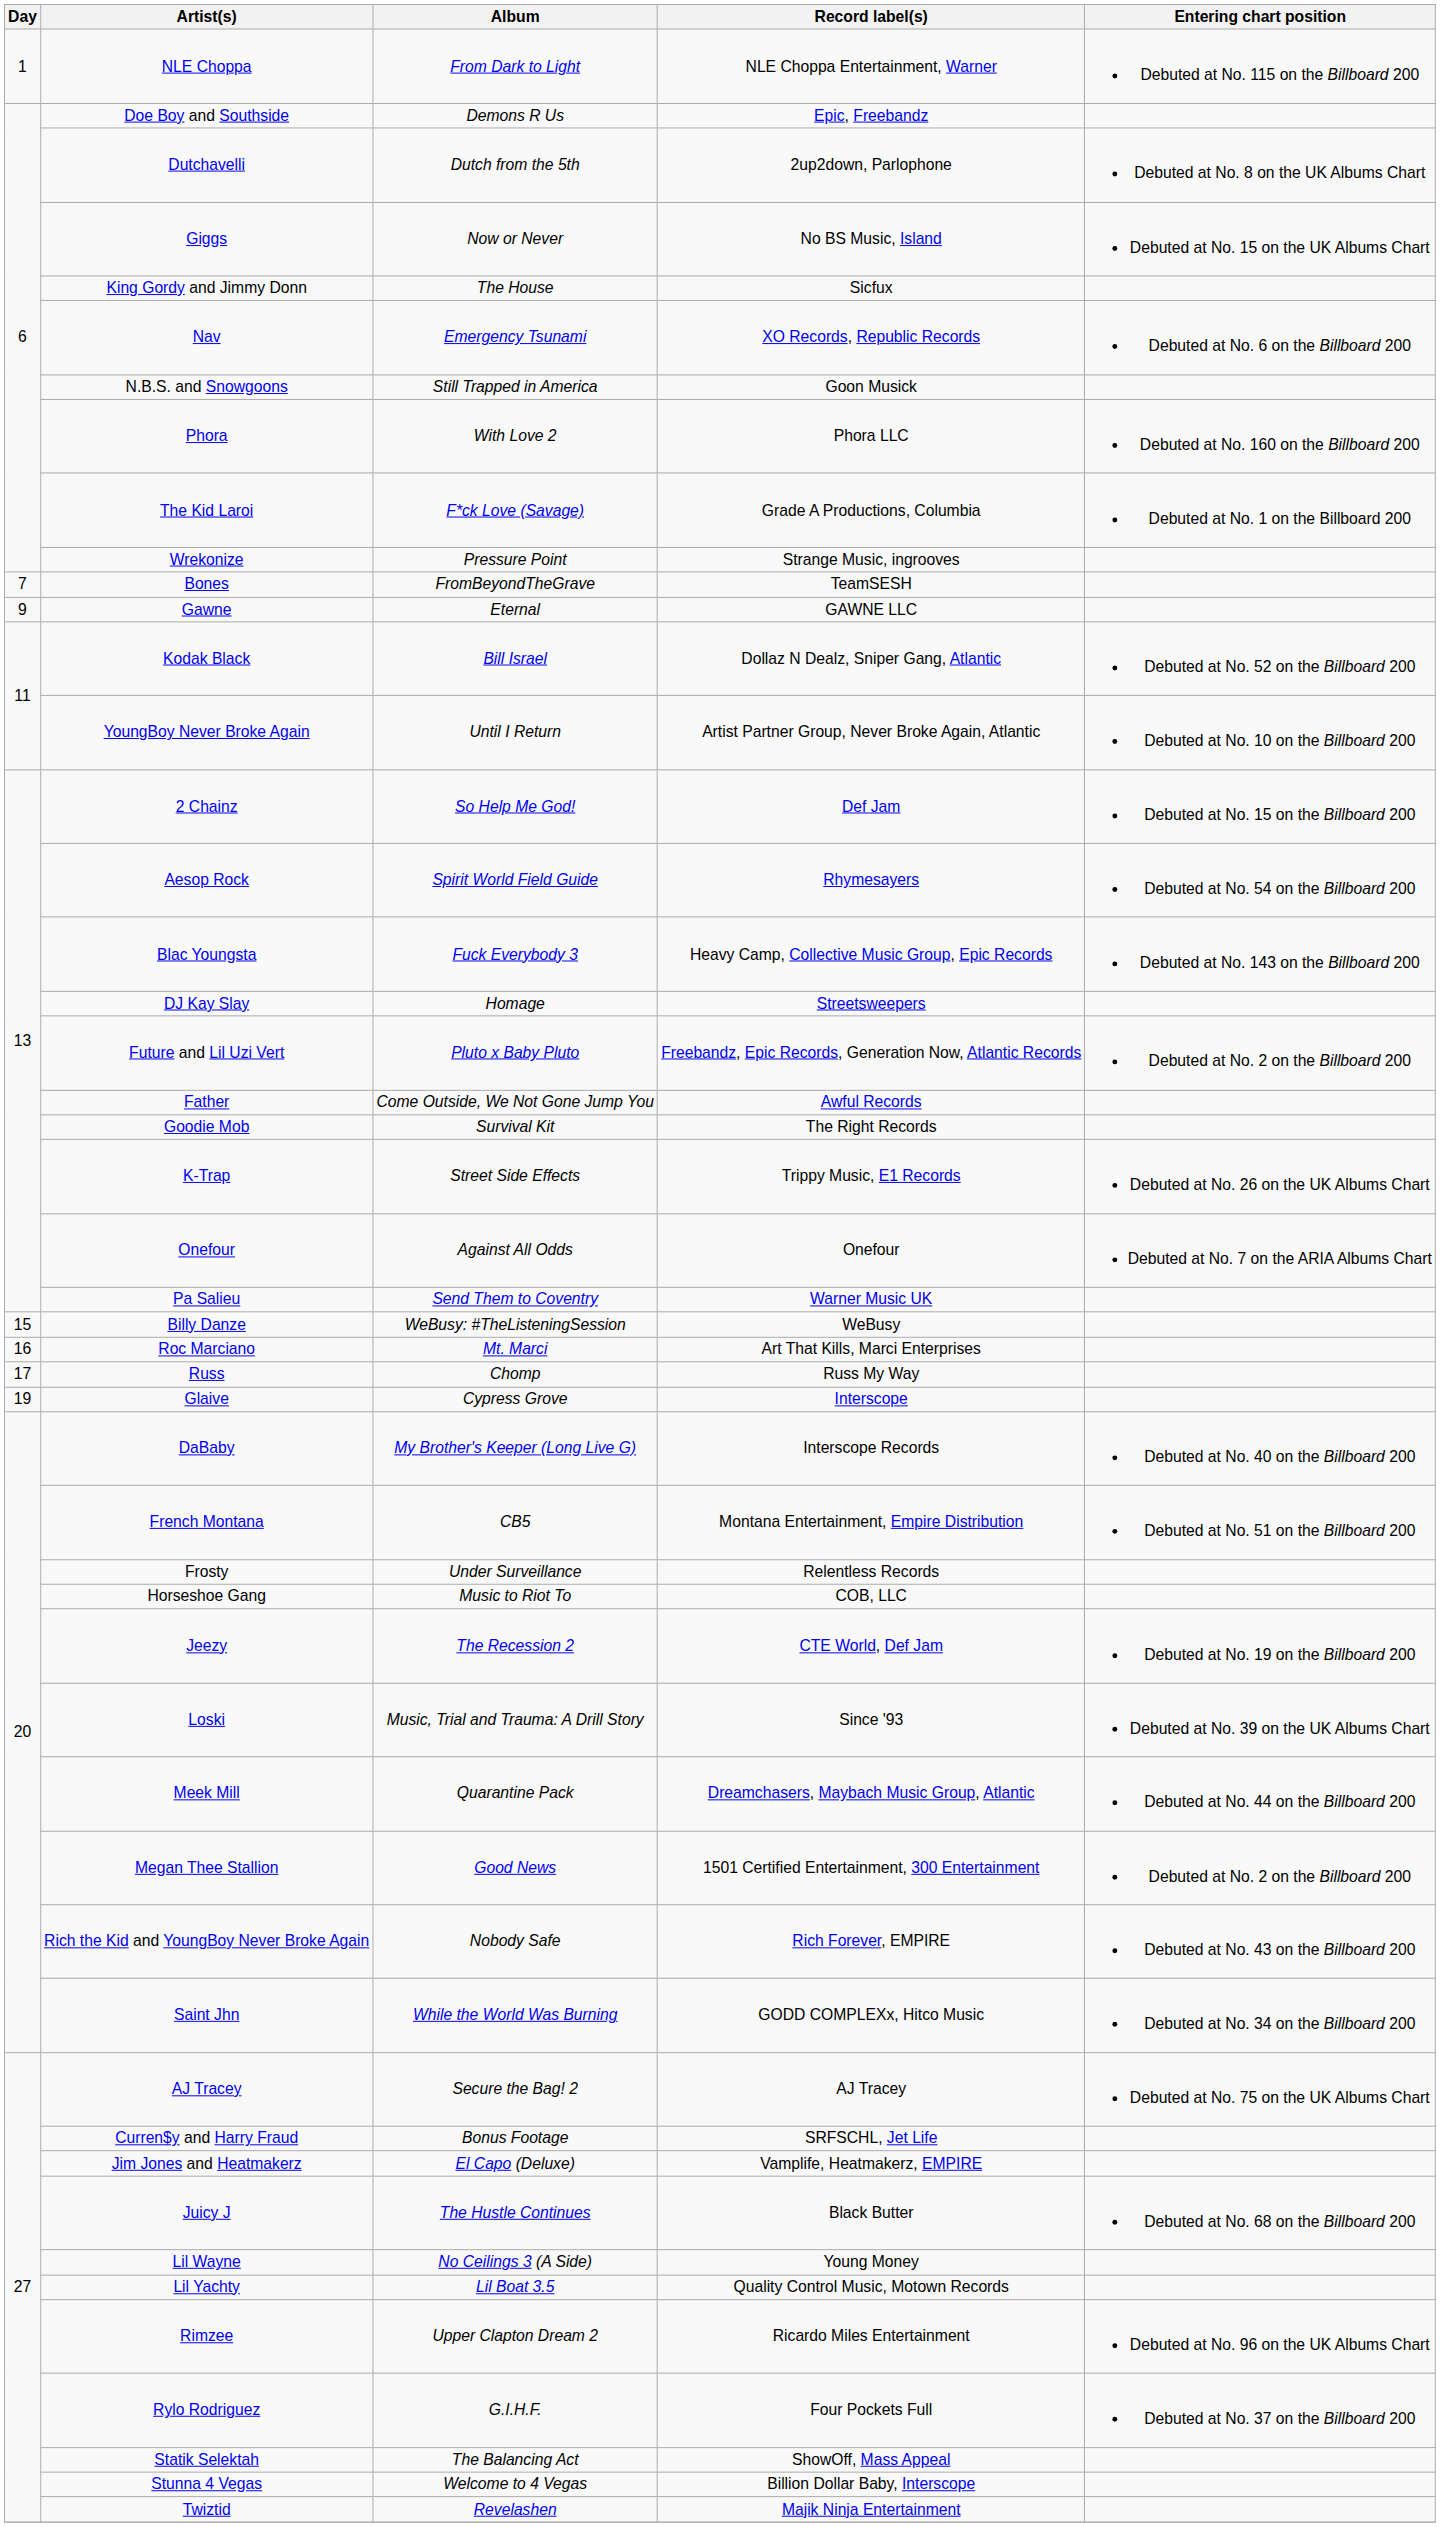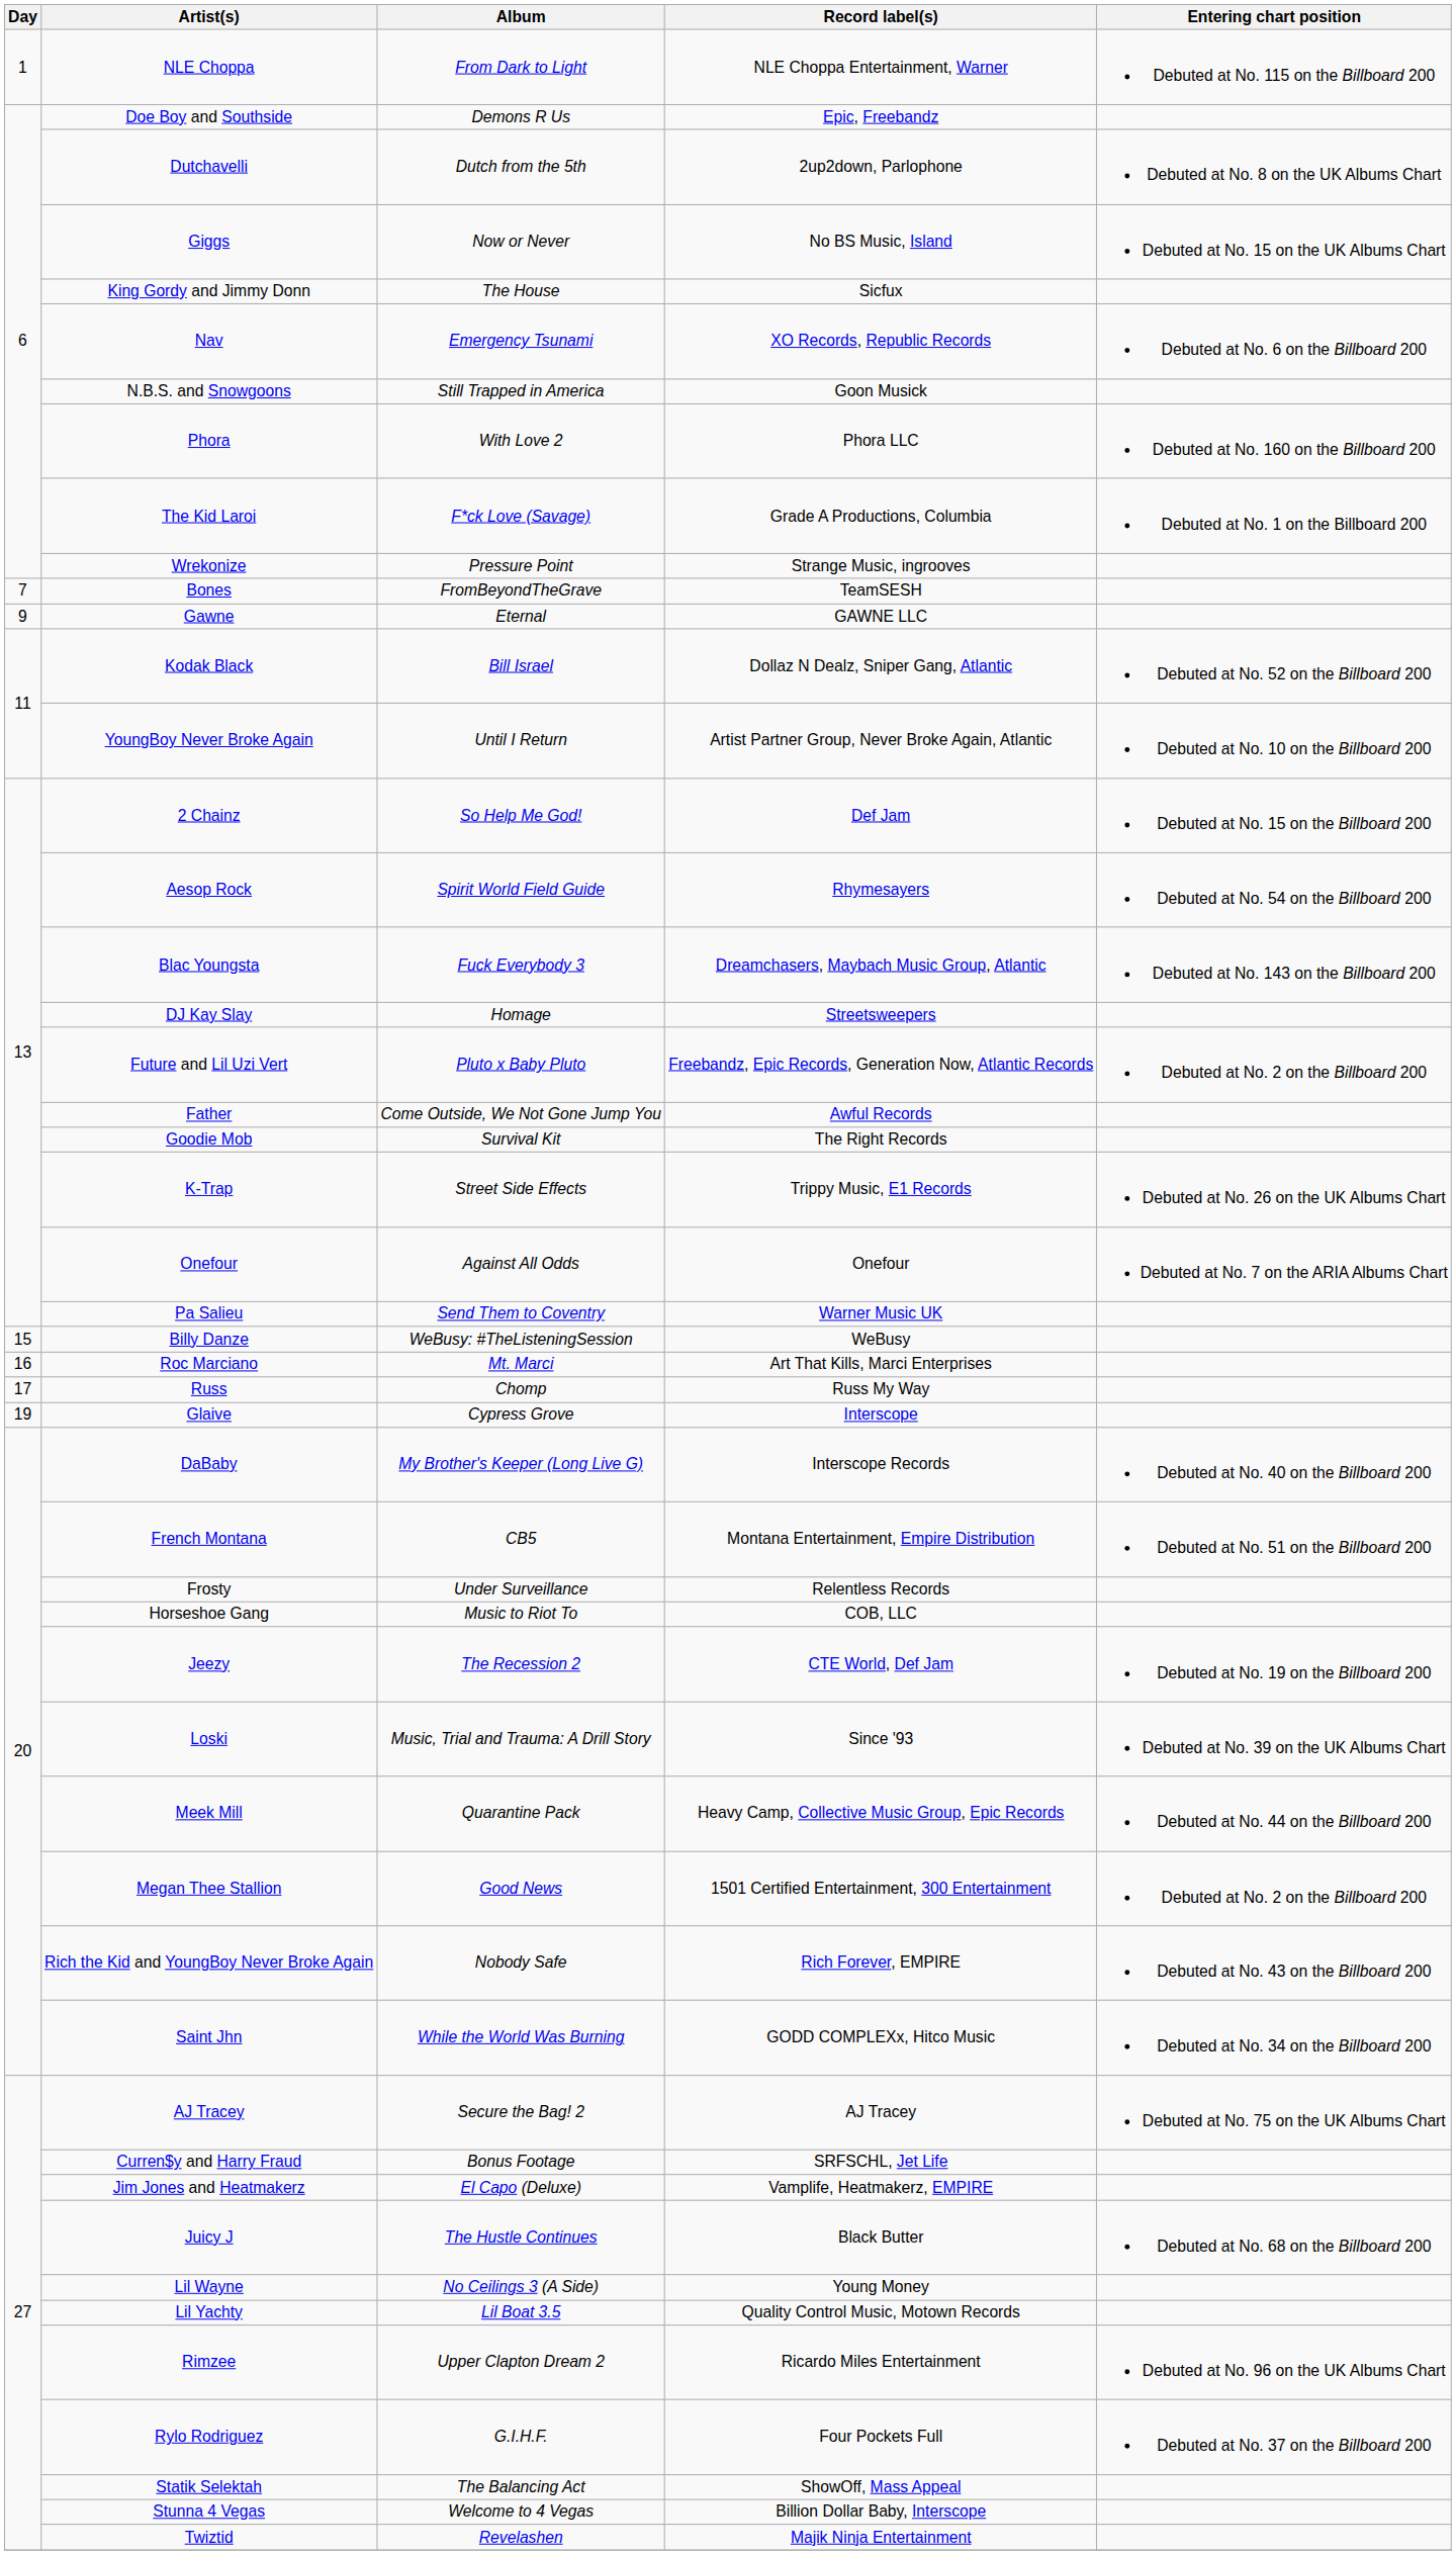Blac Youngsta | Record label(s): Heavy Camp, Collective Music Group, Epic Records -> Dreamchasers, Maybach Music Group, Atlantic
Meek Mill | Record label(s): Dreamchasers, Maybach Music Group, Atlantic -> Heavy Camp, Collective Music Group, Epic Records
